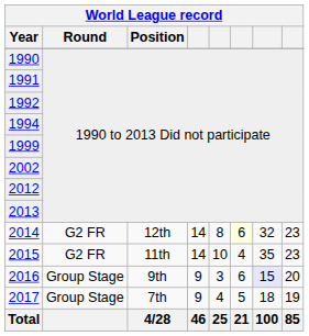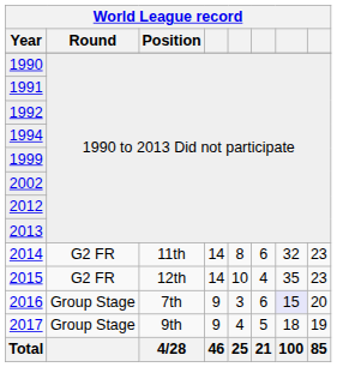2014 | Position: 12th -> 11th
2014 | column 6: lightyellow background -> no background
2015 | Position: 11th -> 12th
2016 | Position: 9th -> 7th
2017 | Position: 7th -> 9th
